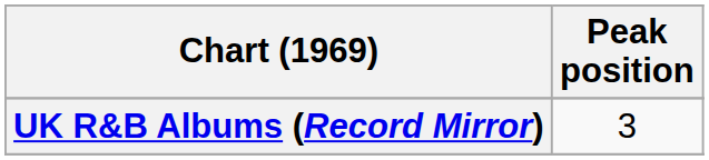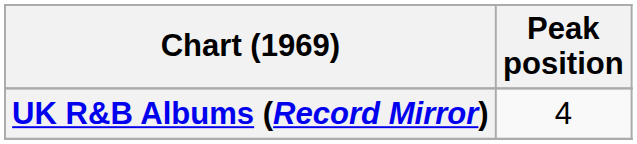UK R&B Albums (Record Mirror) | Peak position: 3 -> 4
